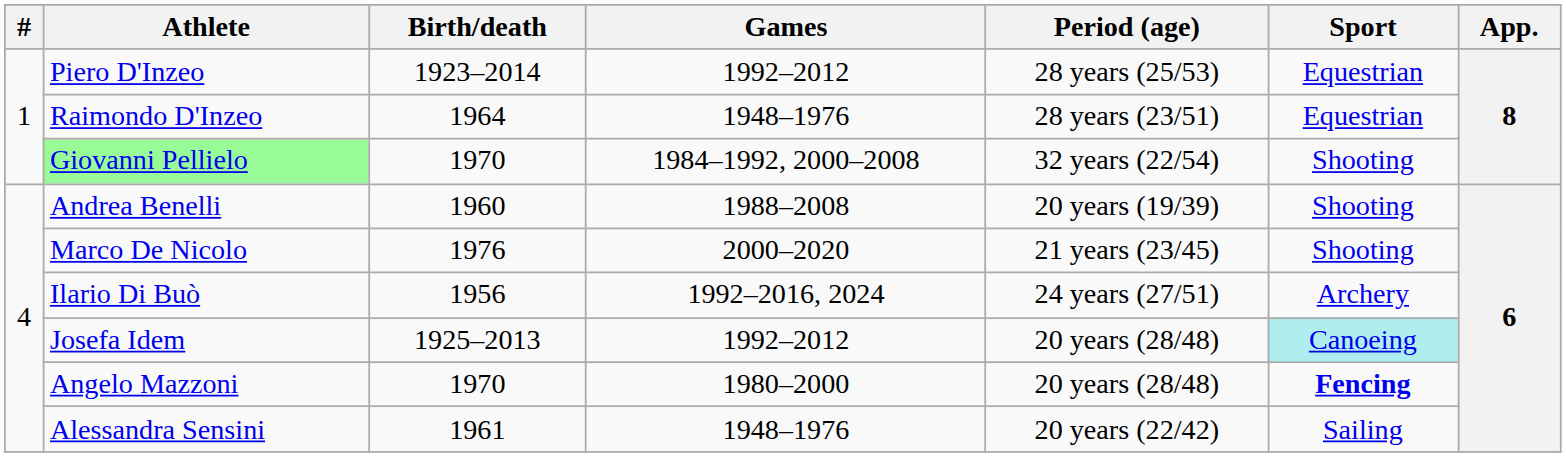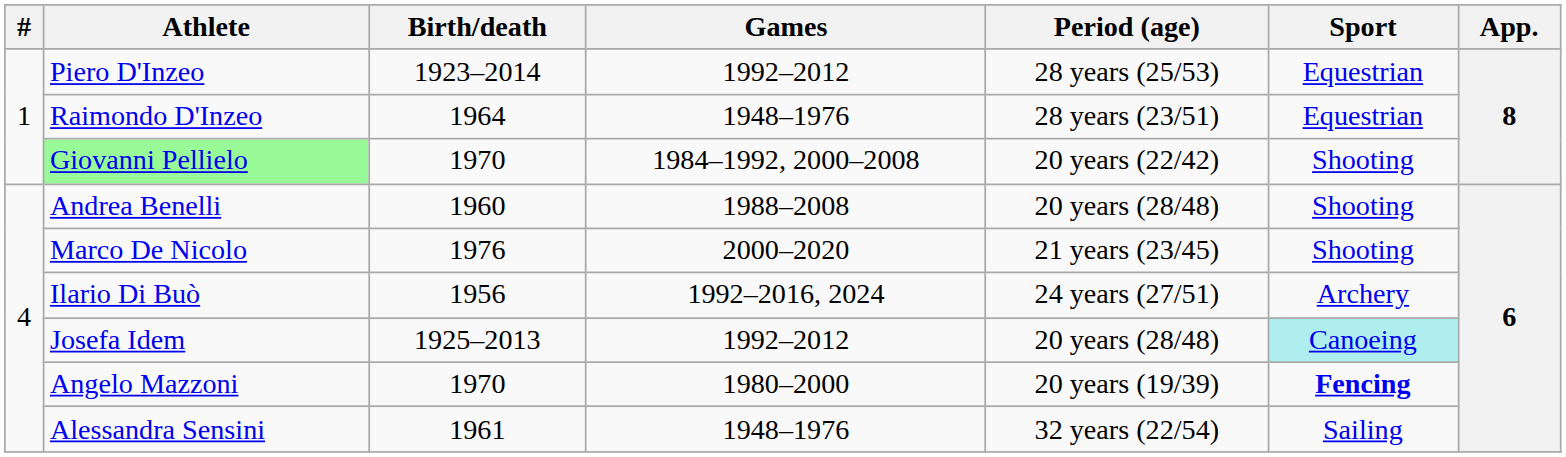Giovanni Pellielo | Period (age): 32 years (22/54) -> 20 years (22/42)
Andrea Benelli | Period (age): 20 years (19/39) -> 20 years (28/48)
Angelo Mazzoni | Period (age): 20 years (28/48) -> 20 years (19/39)
Alessandra Sensini | Period (age): 20 years (22/42) -> 32 years (22/54)
